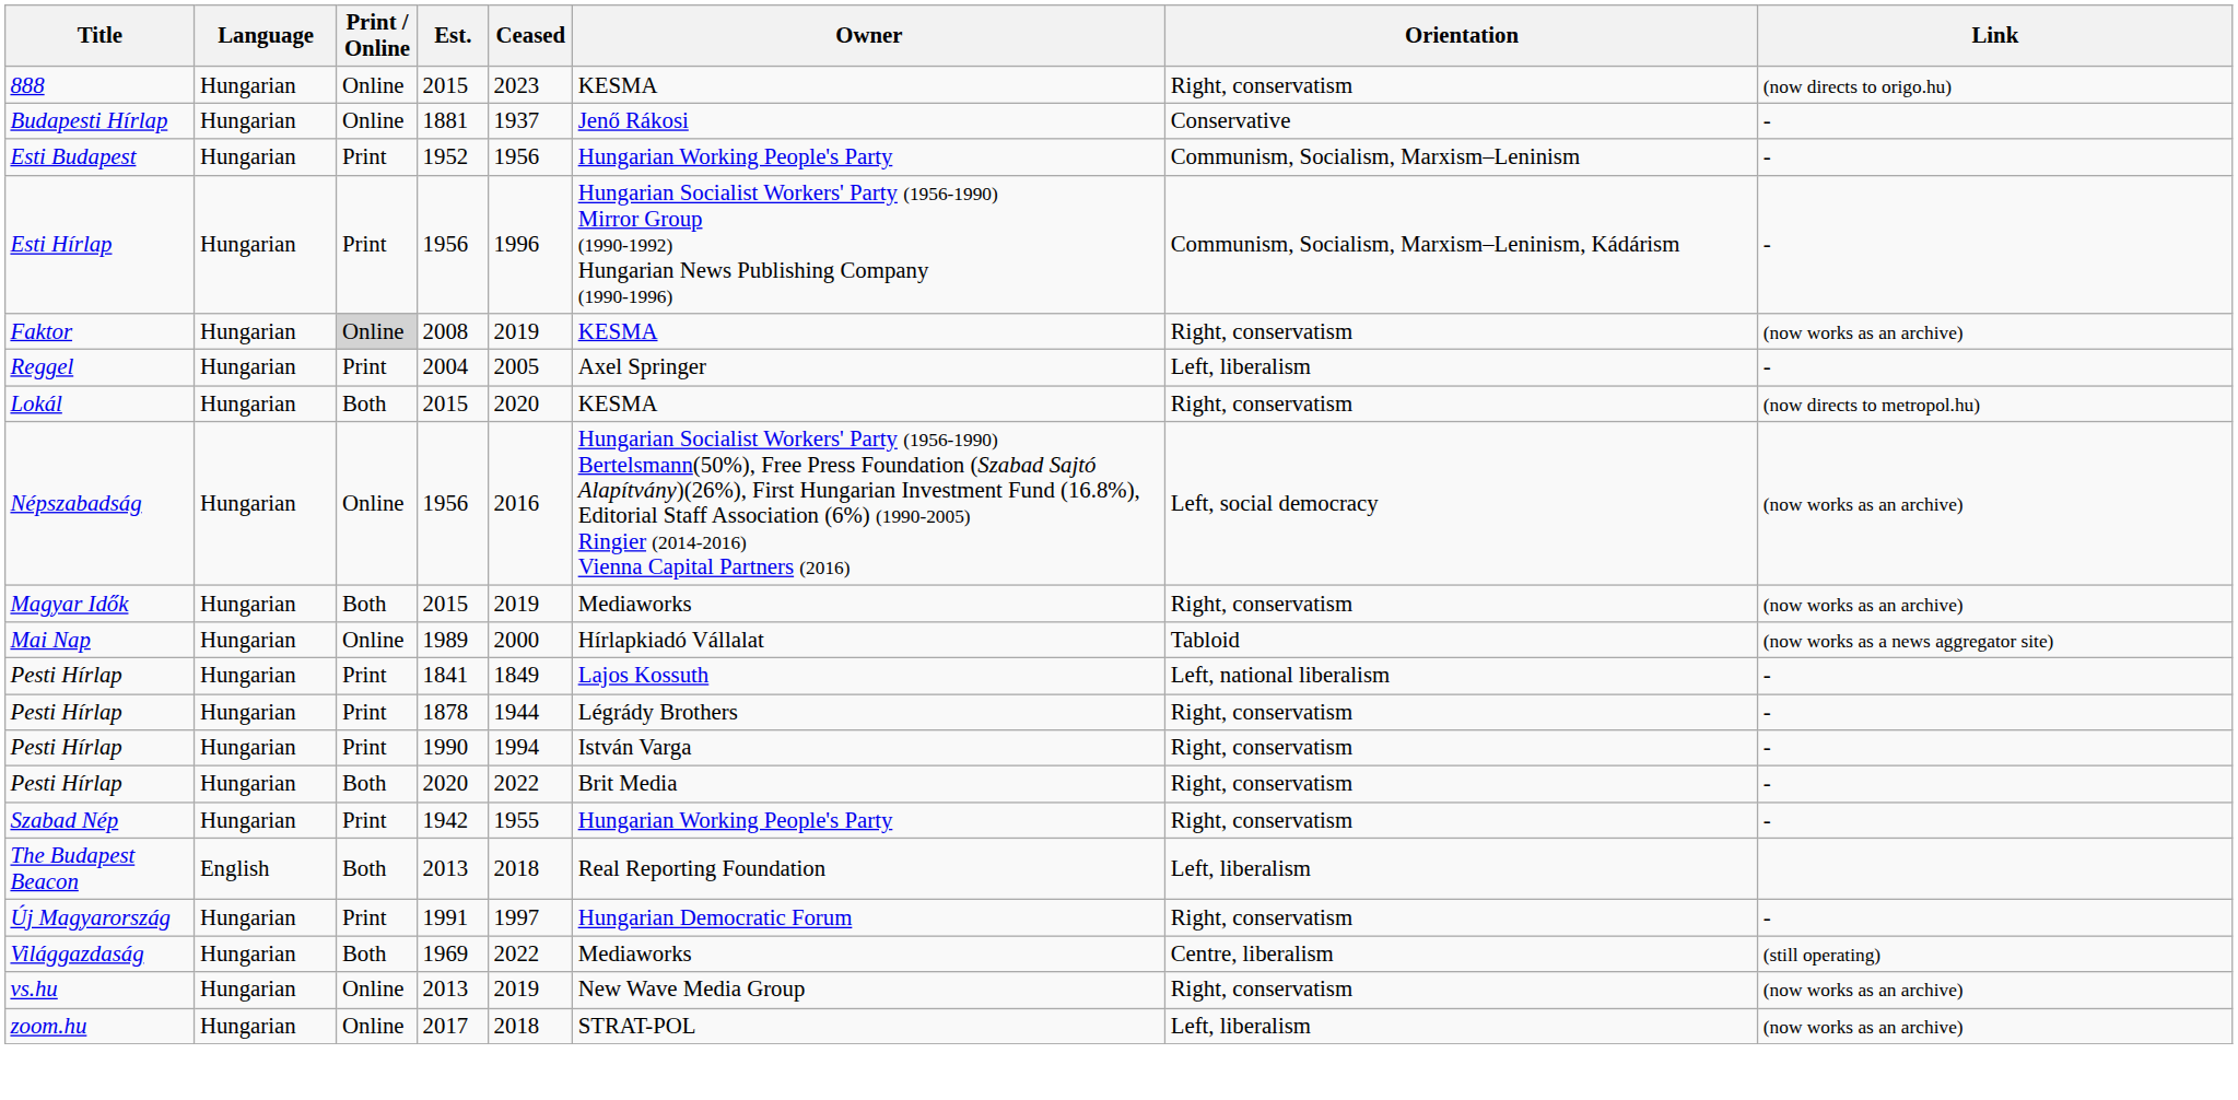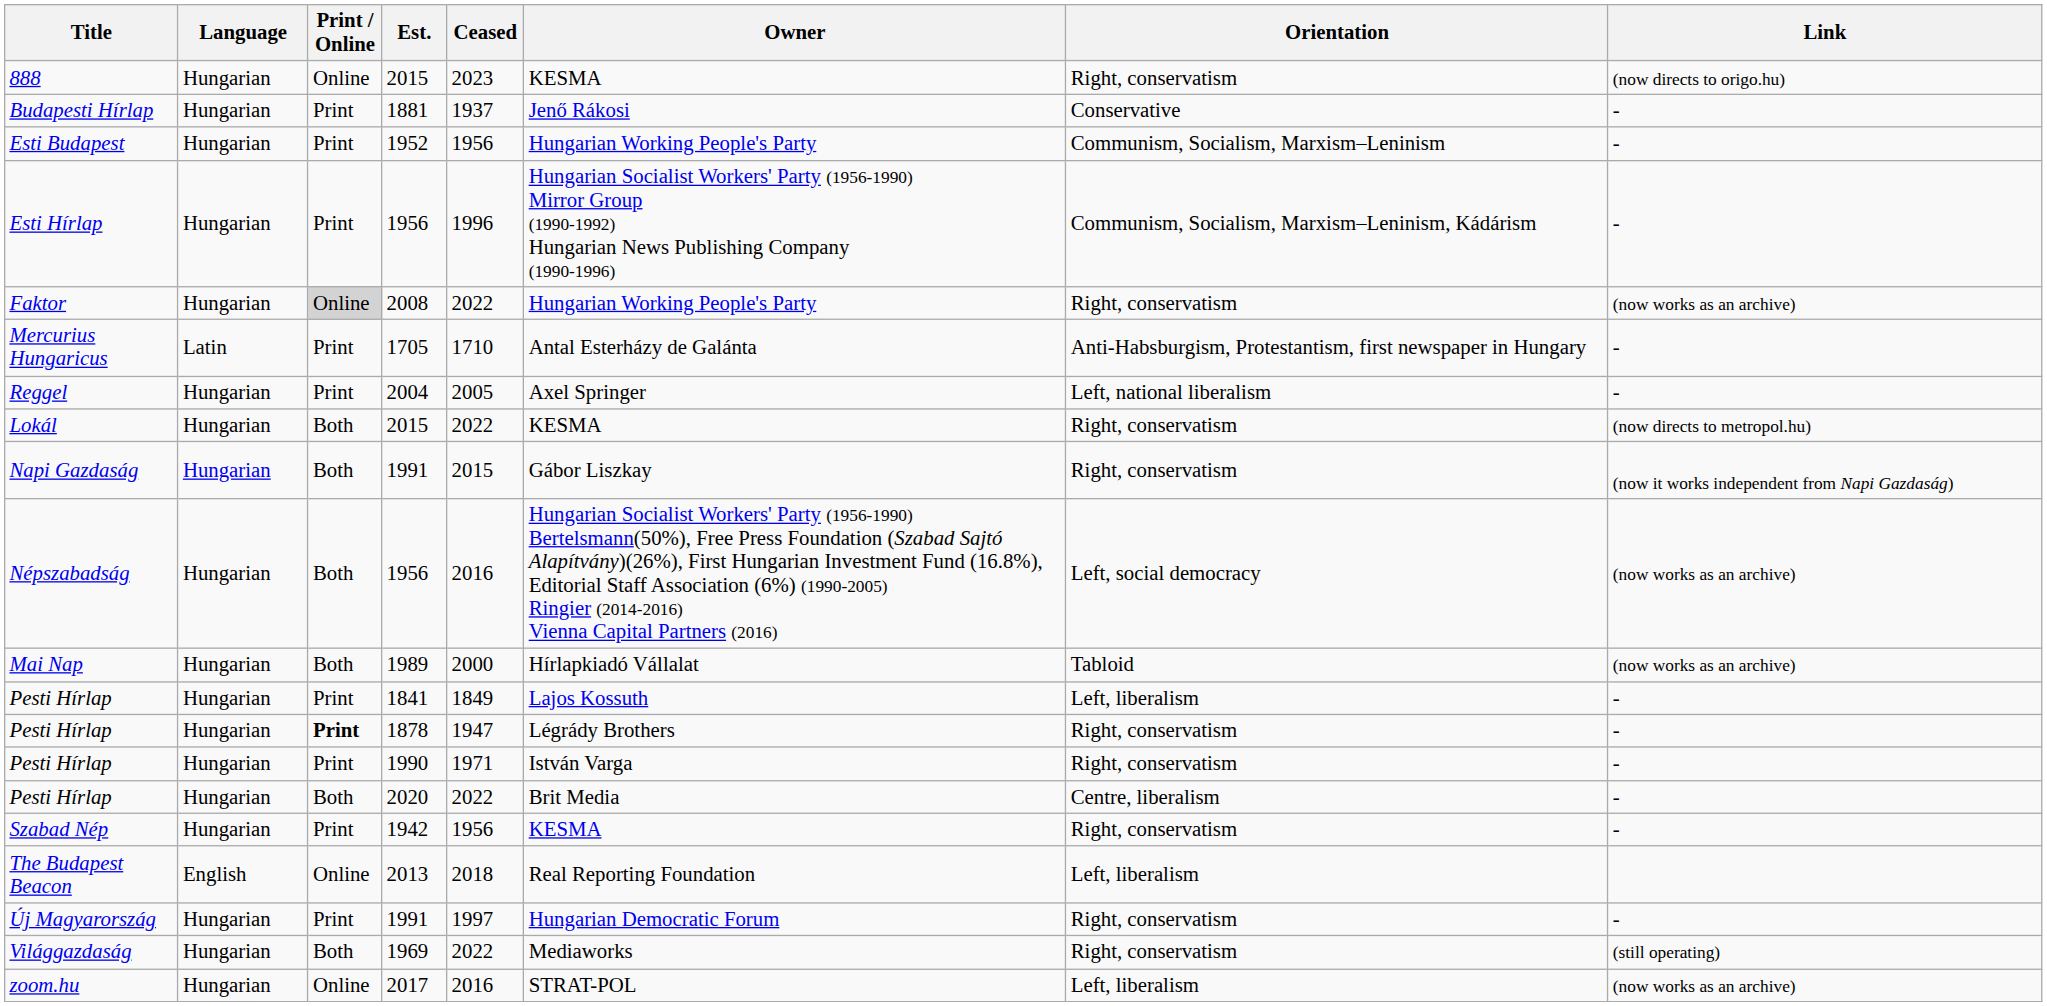Budapesti Hírlap | Print / Online: Online -> Print
Faktor | Ceased: 2019 -> 2022
Faktor | Owner: KESMA -> Hungarian Working People's Party
+ row: Mercurius Hungaricus | Latin | Print | 1705 | 1710 | Antal Esterházy de Galánta | Anti-Habsburgism, Protestantism, first newspaper in Hungary | -
Reggel | Orientation: Left, liberalism -> Left, national liberalism
Lokál | Ceased: 2020 -> 2022
+ row: Napi Gazdaság | Hungarian | Both | 1991 | 2015 | Gábor Liszkay | Right, conservatism | (now it works independent from Napi Gazdaság)
Népszabadság | Print / Online: Online -> Both
- row: Magyar Idők | Hungarian | Both | 2015 | 2019 | Mediaworks | Right, conservatism | (now works as an archive)
Mai Nap | Print / Online: Online -> Both
Mai Nap | Link: (now works as a news aggregator site) -> (now works as an archive)
Pesti Hírlap / 1841 | Orientation: Left, national liberalism -> Left, liberalism
Pesti Hírlap / 1878 | Print / Online: normal -> bold
Pesti Hírlap / 1878 | Ceased: 1944 -> 1947
Pesti Hírlap / 1990 | Ceased: 1994 -> 1971
Pesti Hírlap / 2020 | Orientation: Right, conservatism -> Centre, liberalism
Szabad Nép | Ceased: 1955 -> 1956
Szabad Nép | Owner: Hungarian Working People's Party -> KESMA
The Budapest Beacon | Print / Online: Both -> Online
Világgazdaság | Orientation: Centre, liberalism -> Right, conservatism
- row: vs.hu | Hungarian | Online | 2013 | 2019 | New Wave Media Group | Right, conservatism | (now works as an archive)
zoom.hu | Ceased: 2018 -> 2016
